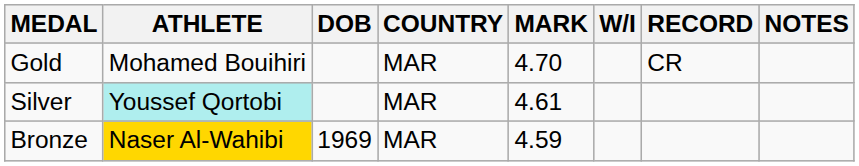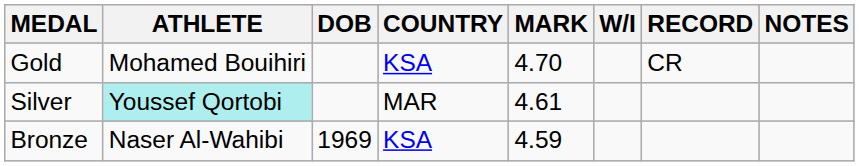Gold | COUNTRY: MAR -> KSA
Bronze | ATHLETE: gold background -> no background
Bronze | COUNTRY: MAR -> KSA
